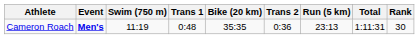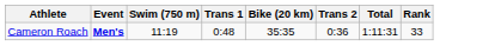- column: Run (5 km) | 23:13
Cameron Roach | Rank: 30 -> 33
